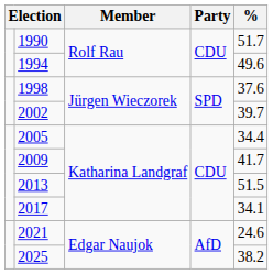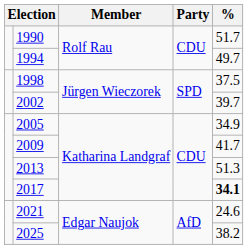1994 | %: 49.6 -> 49.7
1998 | %: 37.6 -> 37.5
2005 | %: 34.4 -> 34.9
2013 | %: 51.5 -> 51.3
2017 | %: normal -> bold
